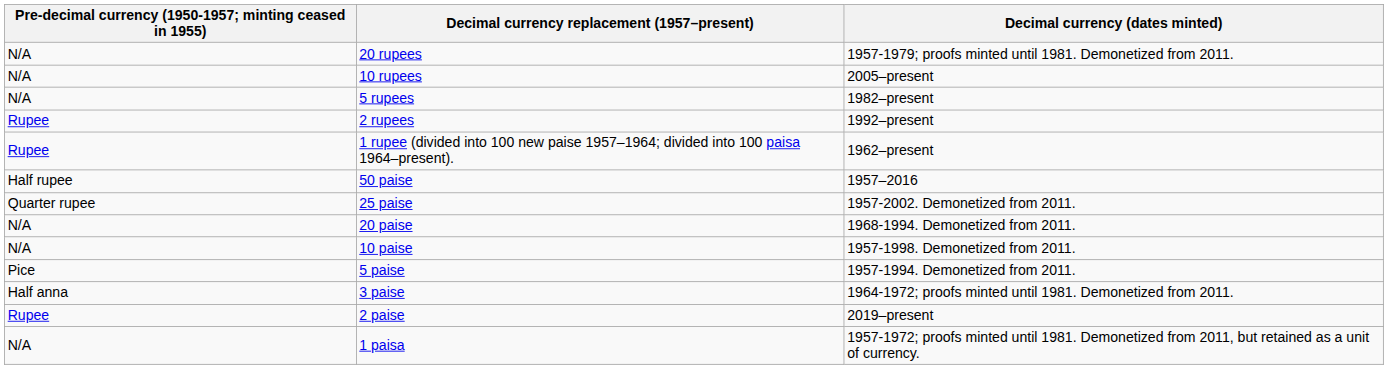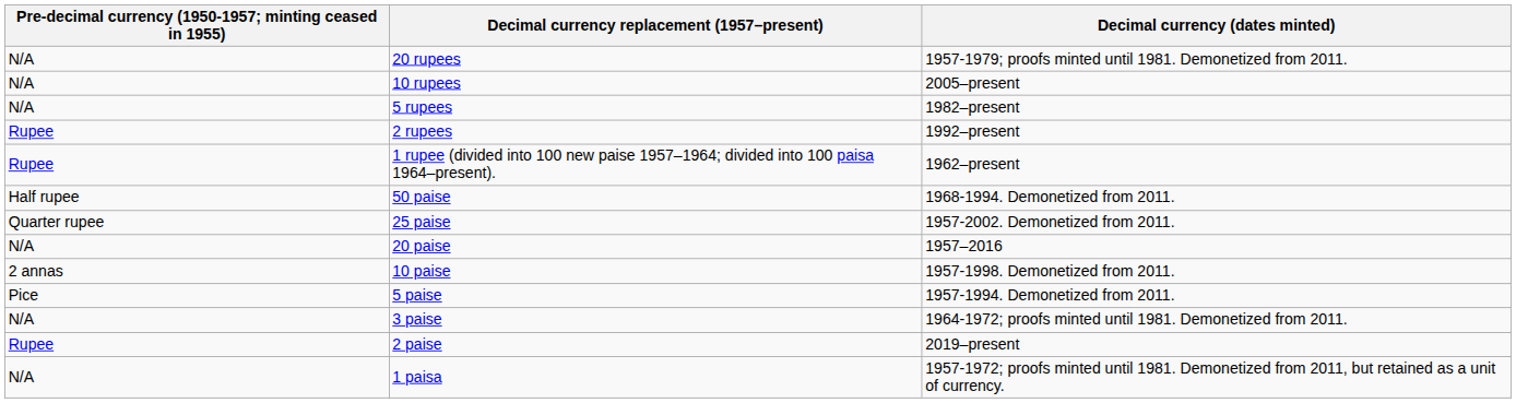50 paise | Decimal currency (dates minted): 1957–2016 -> 1968-1994. Demonetized from 2011.
20 paise | Decimal currency (dates minted): 1968-1994. Demonetized from 2011. -> 1957–2016
10 paise | Pre-decimal currency (1950-1957; minting ceased in 1955): N/A -> 2 annas
3 paise | Pre-decimal currency (1950-1957; minting ceased in 1955): Half anna -> N/A
